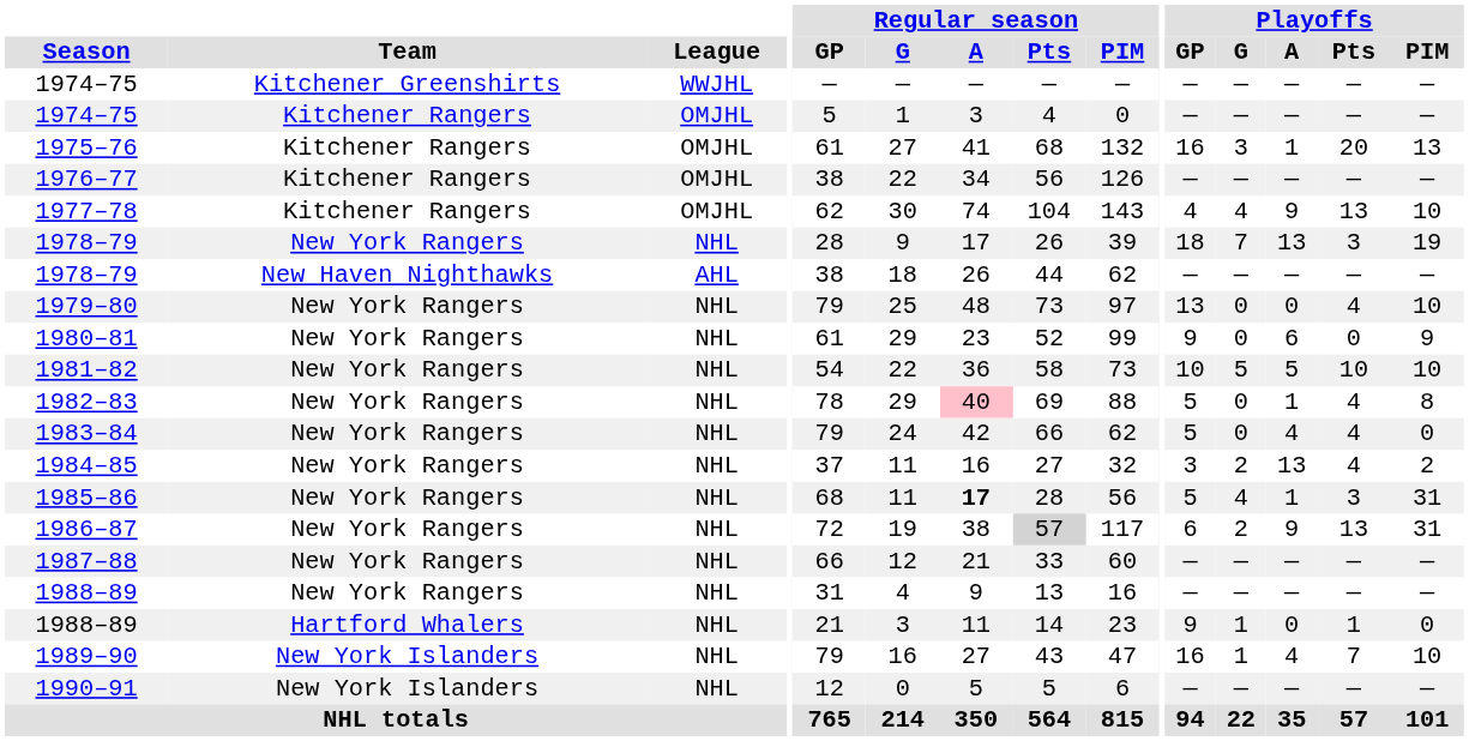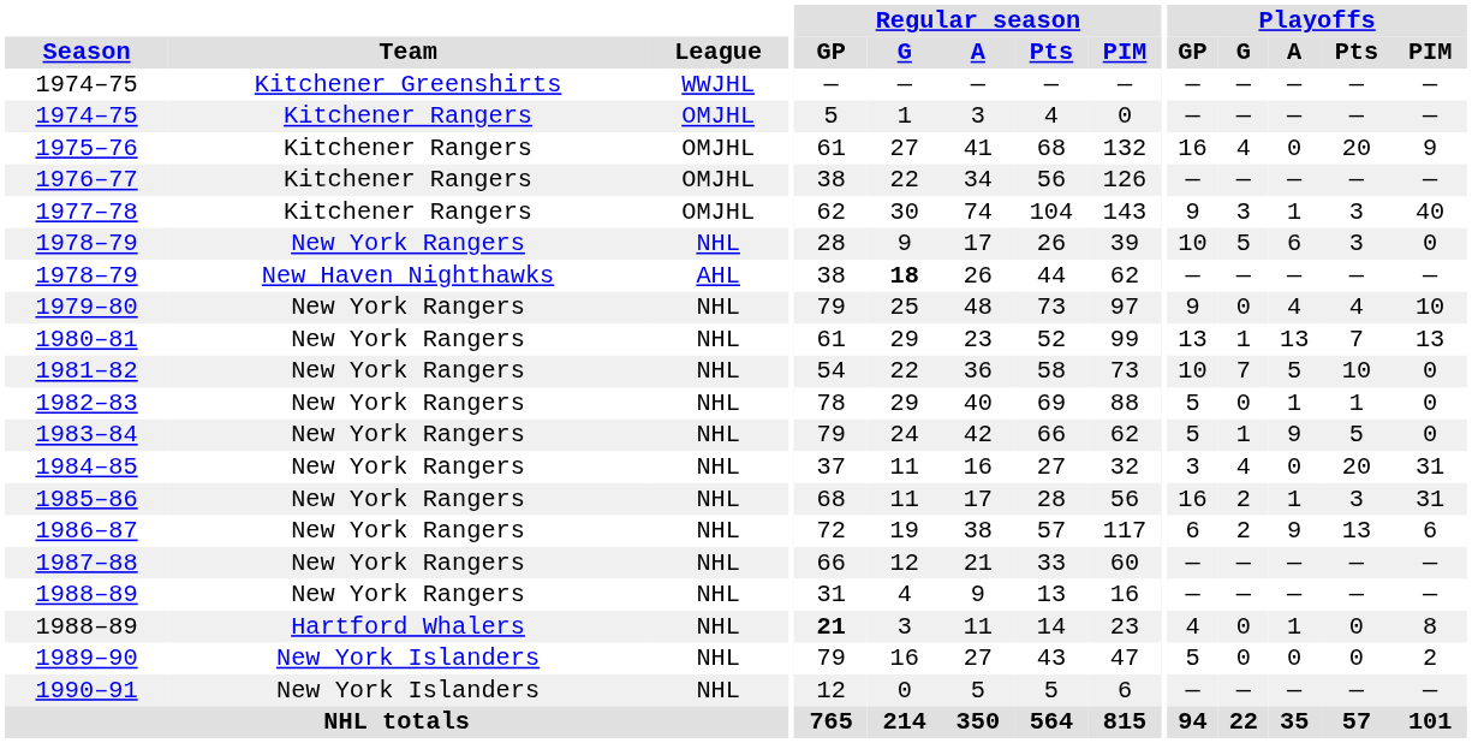1975–76 | Playoffs / G: 3 -> 4
1975–76 | Playoffs / A: 1 -> 0
1975–76 | Playoffs / PIM: 13 -> 9
1977–78 | Playoffs / GP: 4 -> 9
1977–78 | Playoffs / G: 4 -> 3
1977–78 | Playoffs / A: 9 -> 1
1977–78 | Playoffs / Pts: 13 -> 3
1977–78 | Playoffs / PIM: 10 -> 40
1978–79 / New York Rangers | Playoffs / GP: 18 -> 10
1978–79 / New York Rangers | Playoffs / G: 7 -> 5
1978–79 / New York Rangers | Playoffs / A: 13 -> 6
1978–79 / New York Rangers | Playoffs / PIM: 19 -> 0
1978–79 / New Haven Nighthawks | Regular season / G: normal -> bold
1979–80 | Playoffs / GP: 13 -> 9
1979–80 | Playoffs / A: 0 -> 4
1980–81 | Playoffs / GP: 9 -> 13
1980–81 | Playoffs / G: 0 -> 1
1980–81 | Playoffs / A: 6 -> 13
1980–81 | Playoffs / Pts: 0 -> 7
1980–81 | Playoffs / PIM: 9 -> 13
1981–82 | Playoffs / G: 5 -> 7
1981–82 | Playoffs / PIM: 10 -> 0
1982–83 | Regular season / A: pink background -> no background
1982–83 | Playoffs / Pts: 4 -> 1
1982–83 | Playoffs / PIM: 8 -> 0
1983–84 | Playoffs / G: 0 -> 1
1983–84 | Playoffs / A: 4 -> 9
1983–84 | Playoffs / Pts: 4 -> 5
1984–85 | Playoffs / G: 2 -> 4
1984–85 | Playoffs / A: 13 -> 0
1984–85 | Playoffs / Pts: 4 -> 20
1984–85 | Playoffs / PIM: 2 -> 31
1985–86 | Regular season / A: bold -> normal
1985–86 | Playoffs / GP: 5 -> 16
1985–86 | Playoffs / G: 4 -> 2
1986–87 | Regular season / Pts: lightgrey background -> no background
1986–87 | Playoffs / PIM: 31 -> 6
1988–89 / Hartford Whalers | Regular season / GP: normal -> bold
1988–89 / Hartford Whalers | Playoffs / GP: 9 -> 4
1988–89 / Hartford Whalers | Playoffs / G: 1 -> 0
1988–89 / Hartford Whalers | Playoffs / A: 0 -> 1
1988–89 / Hartford Whalers | Playoffs / Pts: 1 -> 0
1988–89 / Hartford Whalers | Playoffs / PIM: 0 -> 8
1989–90 | Playoffs / GP: 16 -> 5
1989–90 | Playoffs / G: 1 -> 0
1989–90 | Playoffs / A: 4 -> 0
1989–90 | Playoffs / Pts: 7 -> 0
1989–90 | Playoffs / PIM: 10 -> 2
